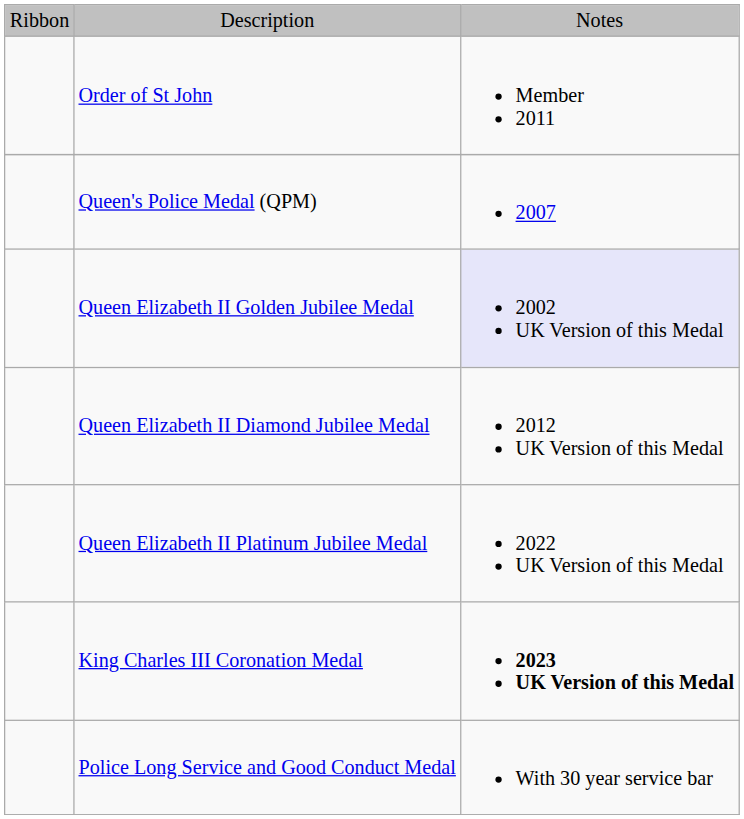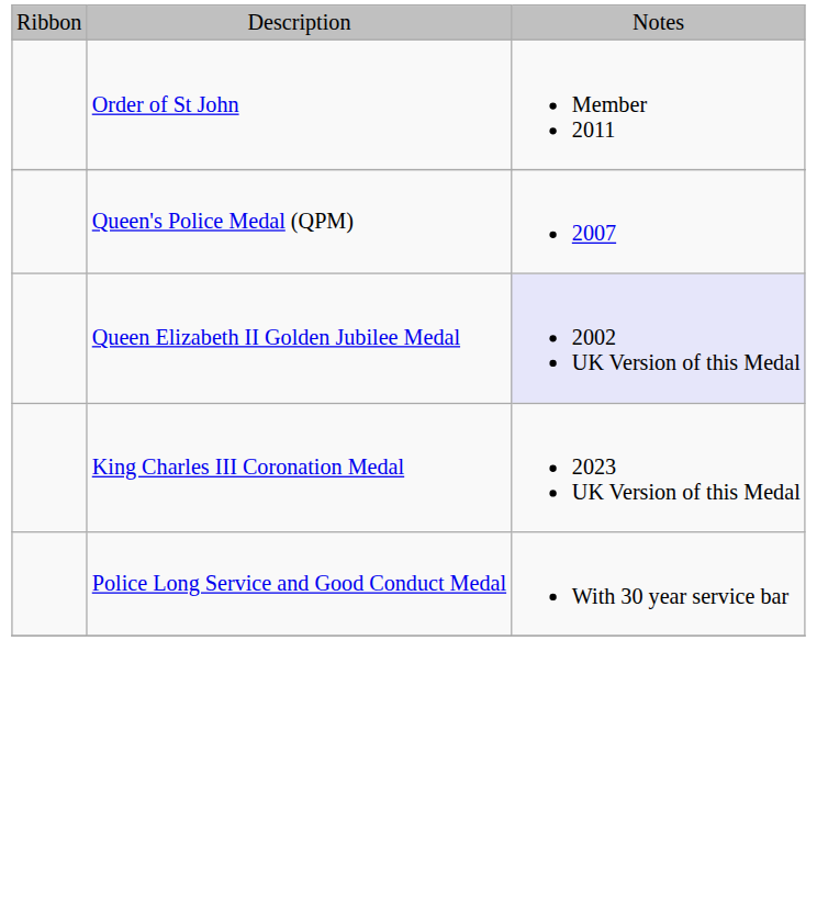- row: Queen Elizabeth II Diamond Jubilee Medal | 2012 UK Version of this Medal
- row: Queen Elizabeth II Platinum Jubilee Medal | 2022 UK Version of this Medal
King Charles III Coronation Medal | column 3: bold -> normal
